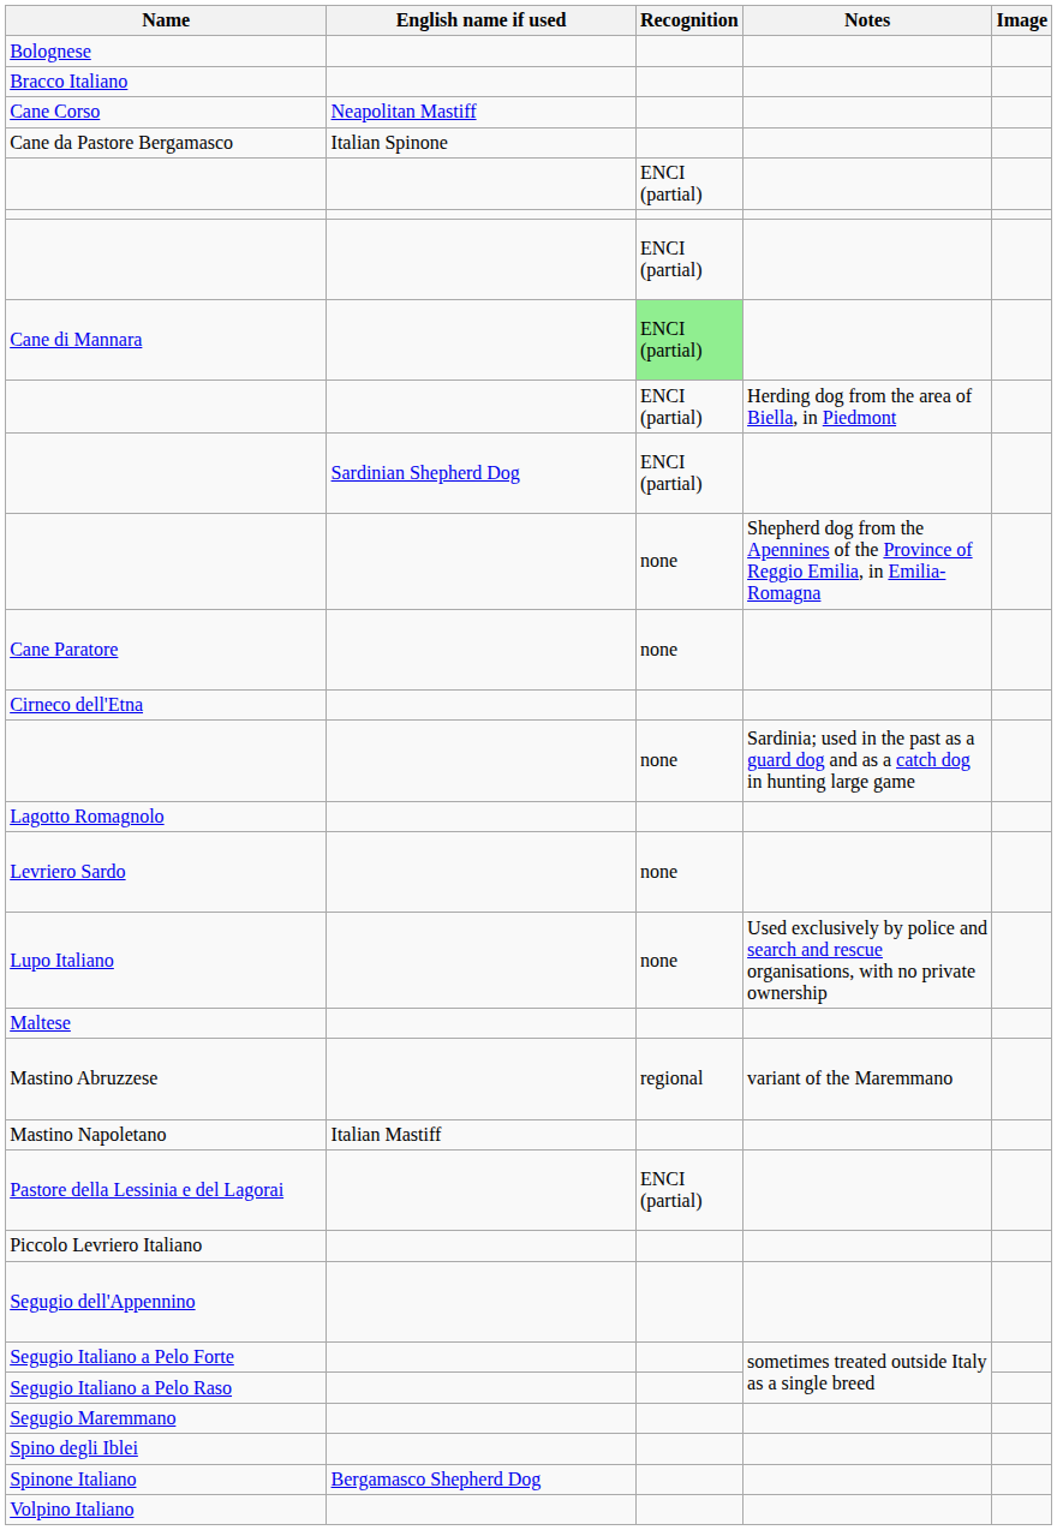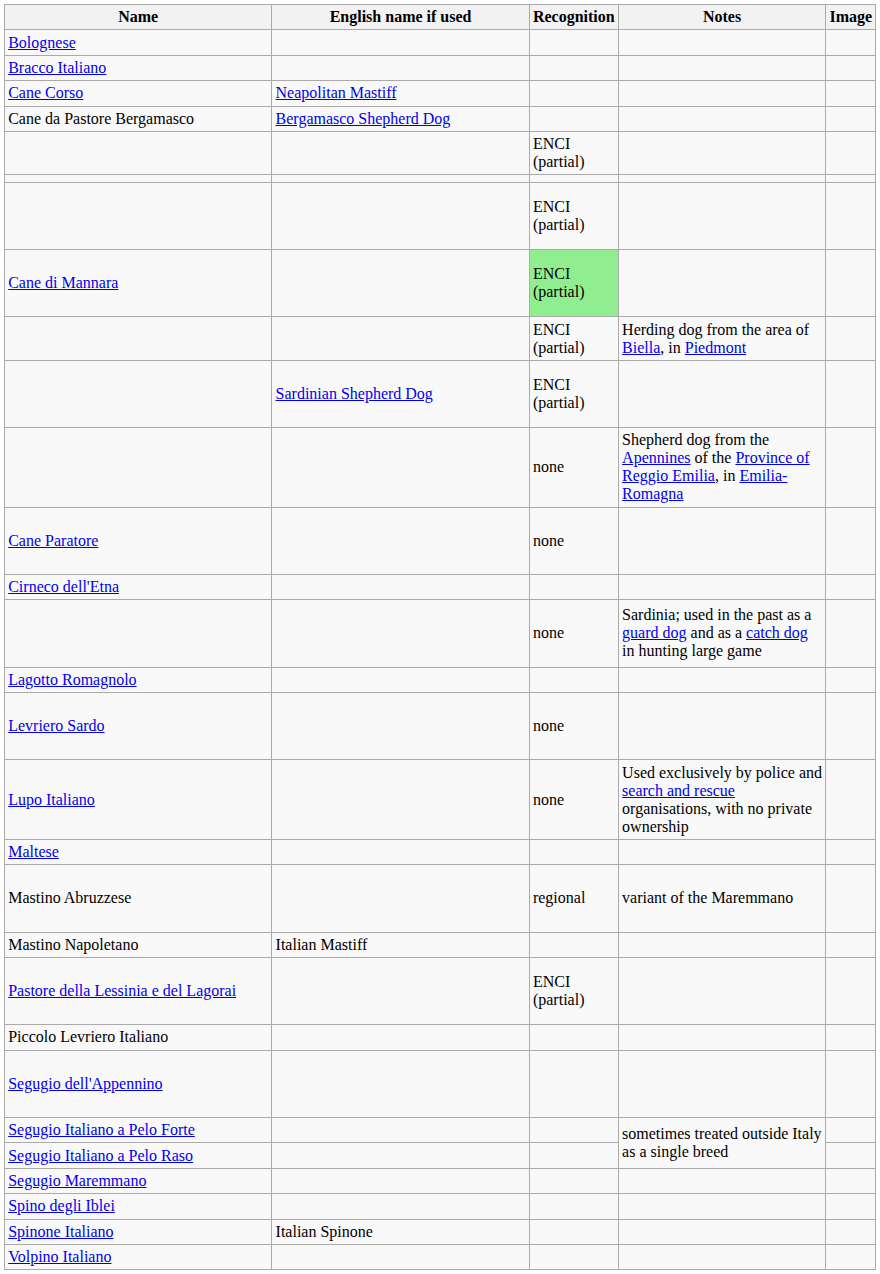Cane da Pastore Bergamasco | English name if used: Italian Spinone -> Bergamasco Shepherd Dog
Spinone Italiano | English name if used: Bergamasco Shepherd Dog -> Italian Spinone
